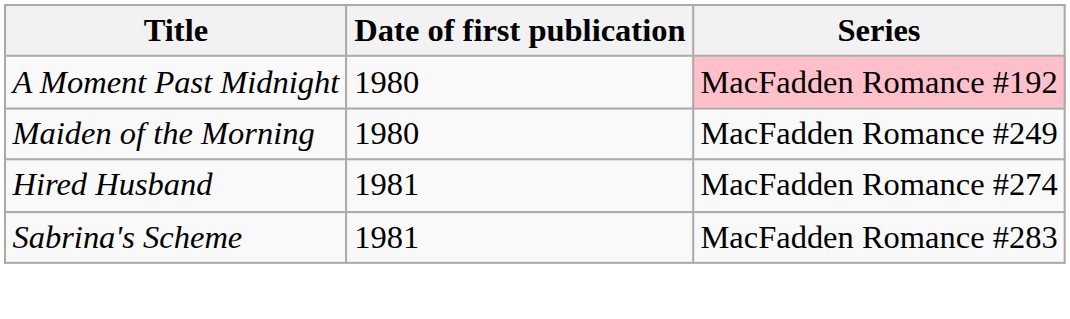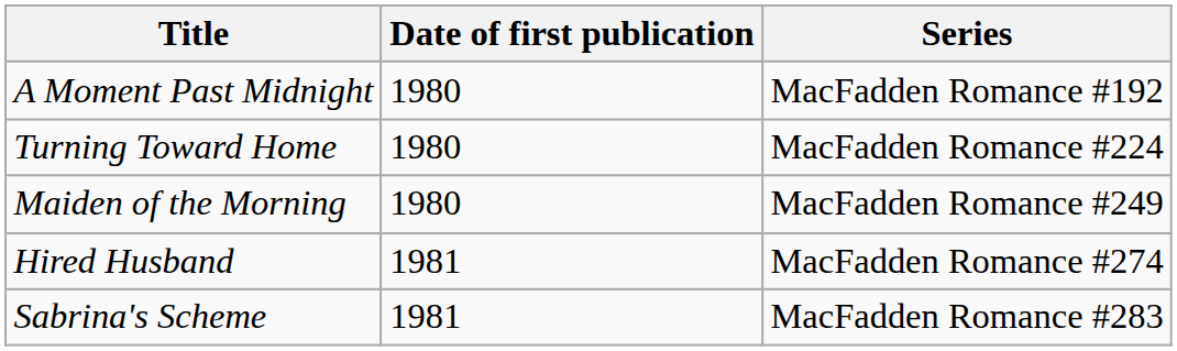A Moment Past Midnight | Series: pink background -> no background
+ row: Turning Toward Home | 1980 | MacFadden Romance #224
